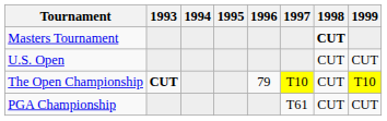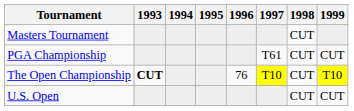Masters Tournament | 1998: bold -> normal
rows swapped: U.S. Open <-> PGA Championship
The Open Championship | 1996: 79 -> 76
